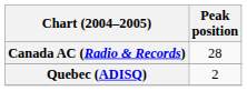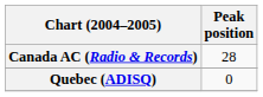Quebec (ADISQ) | Peak position: 2 -> 0
